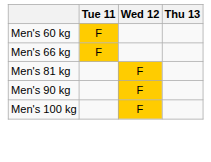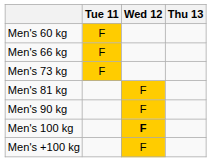+ row: Men's 73 kg | F
Men's 100 kg | Wed 12: normal -> bold
+ row: Men's +100 kg | F
